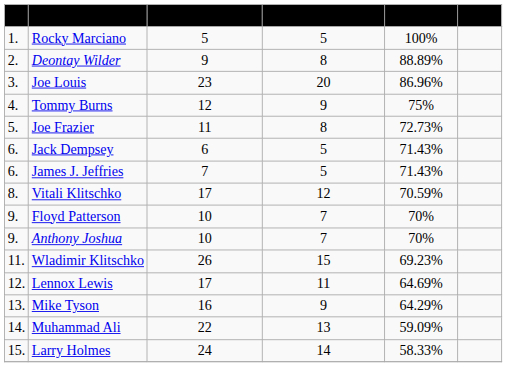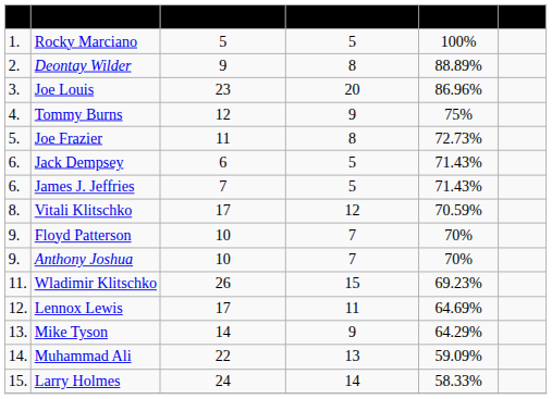Mike Tyson | Opponents fought: 16 -> 14
